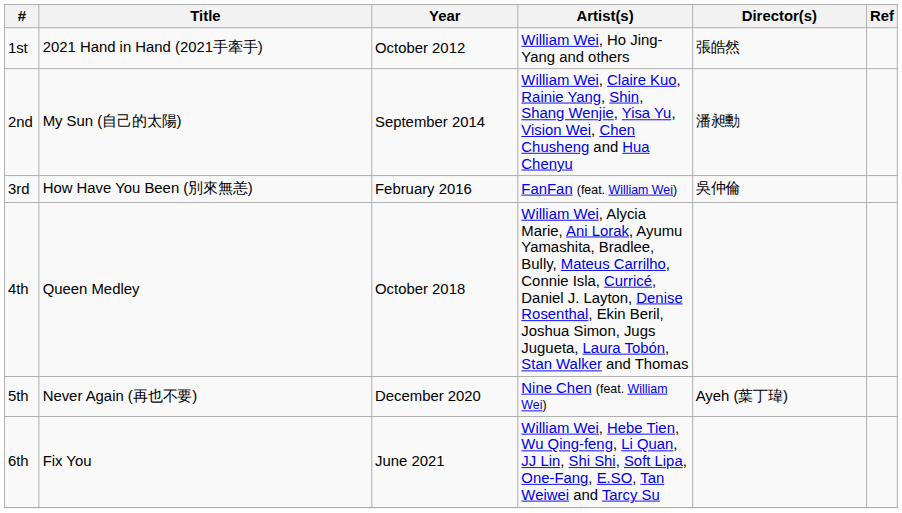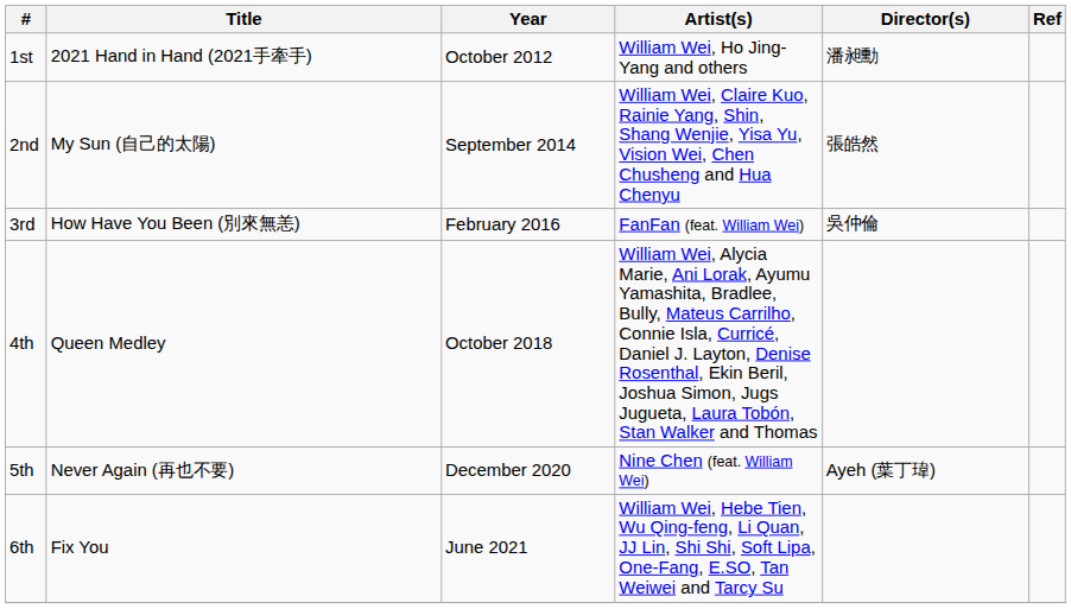1st | Director(s): 張皓然 -> 潘昶勳
2nd | Director(s): 潘昶勳 -> 張皓然
